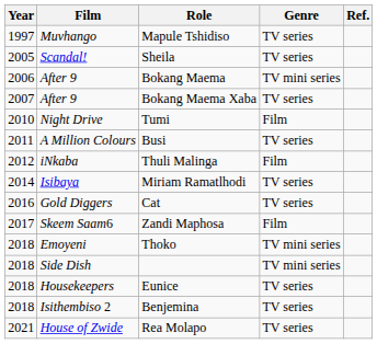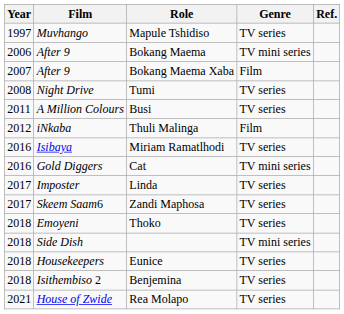- row: 2005 | Scandal! | Sheila | TV series
Bokang Maema Xaba | Genre: TV series -> Film
Tumi | Year: 2010 -> 2008
Tumi | Genre: Film -> TV series
Miriam Ramatlhodi | Year: 2014 -> 2016
Cat | Genre: TV series -> TV mini series
+ row: 2017 | Imposter | Linda | TV series
Zandi Maphosa | Genre: Film -> TV series
Thoko | Genre: TV mini series -> TV series
